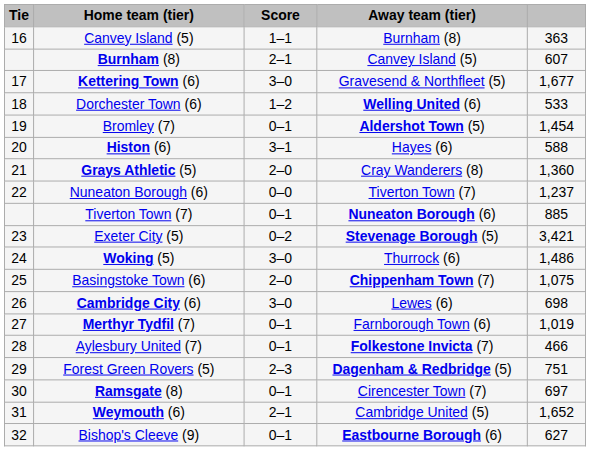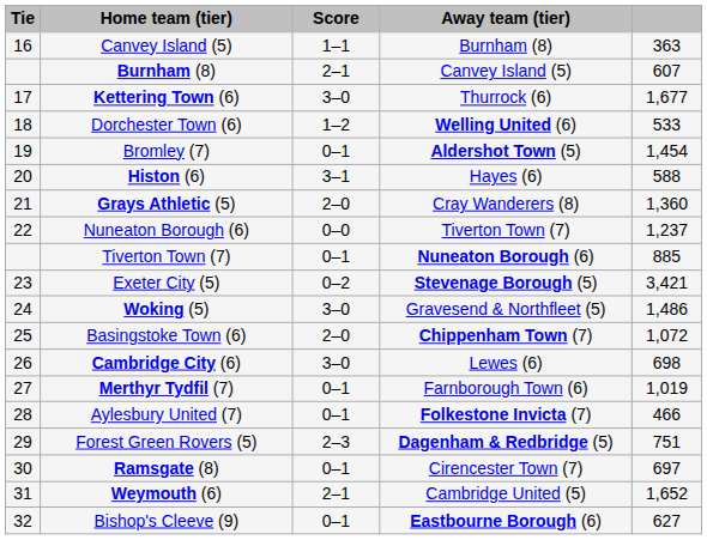Kettering Town (6) | Away team (tier): Gravesend & Northfleet (5) -> Thurrock (6)
Woking (5) | Away team (tier): Thurrock (6) -> Gravesend & Northfleet (5)
Basingstoke Town (6) | column 5: 1,075 -> 1,072
